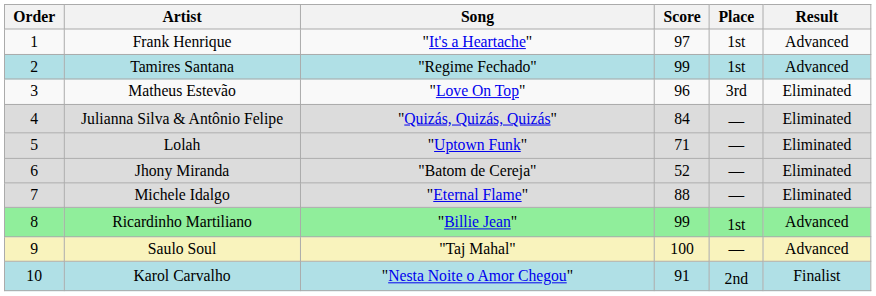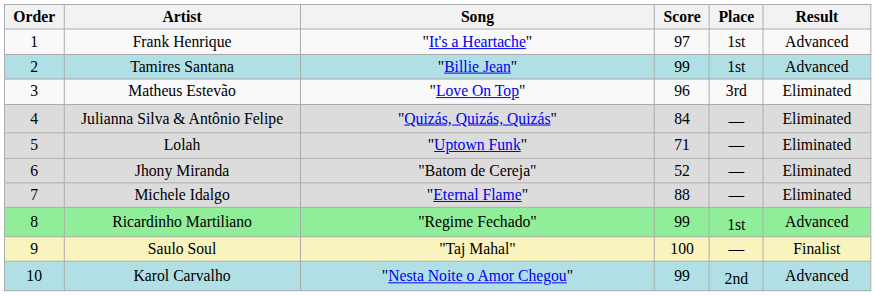Tamires Santana | Song: "Regime Fechado" -> "Billie Jean"
Ricardinho Martiliano | Song: "Billie Jean" -> "Regime Fechado"
Saulo Soul | Result: Advanced -> Finalist
Karol Carvalho | Score: 91 -> 99
Karol Carvalho | Result: Finalist -> Advanced
